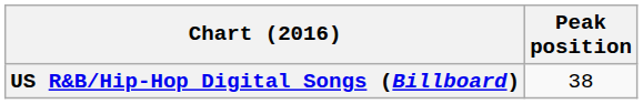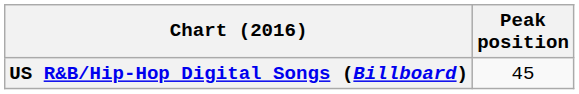US R&B/Hip-Hop Digital Songs (Billboard) | Peak position: 38 -> 45
